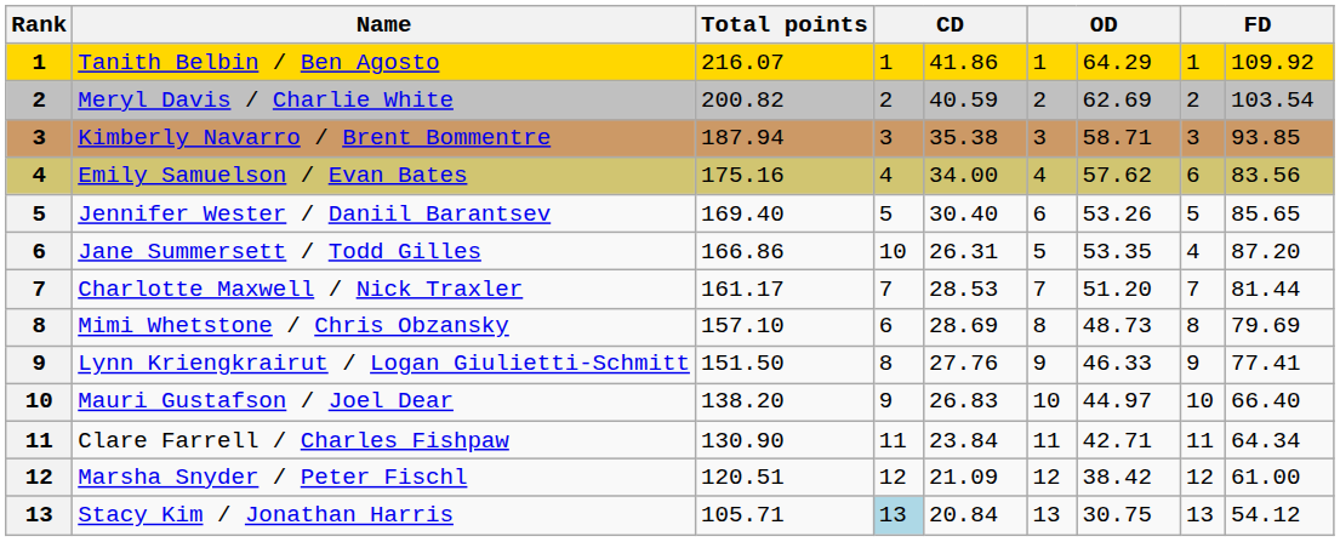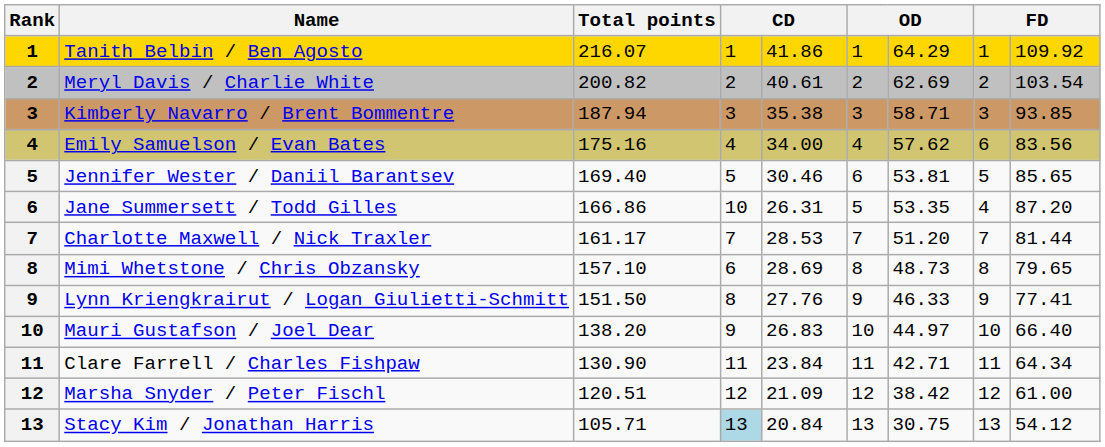Meryl Davis / Charlie White | column 5: 40.59 -> 40.61
Jennifer Wester / Daniil Barantsev | column 5: 30.40 -> 30.46
Jennifer Wester / Daniil Barantsev | column 7: 53.26 -> 53.81
Mimi Whetstone / Chris Obzansky | column 9: 79.69 -> 79.65
